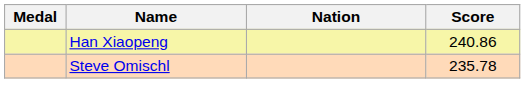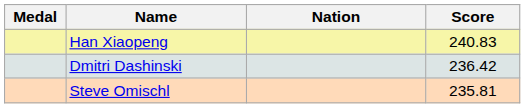Han Xiaopeng | Score: 240.86 -> 240.83
+ row: Dmitri Dashinski | 236.42
Steve Omischl | Score: 235.78 -> 235.81
